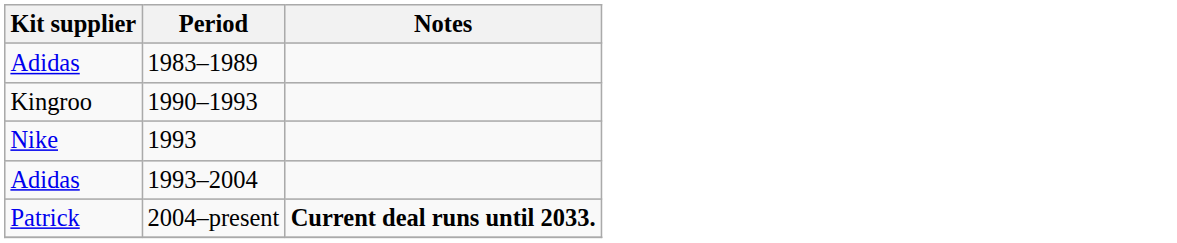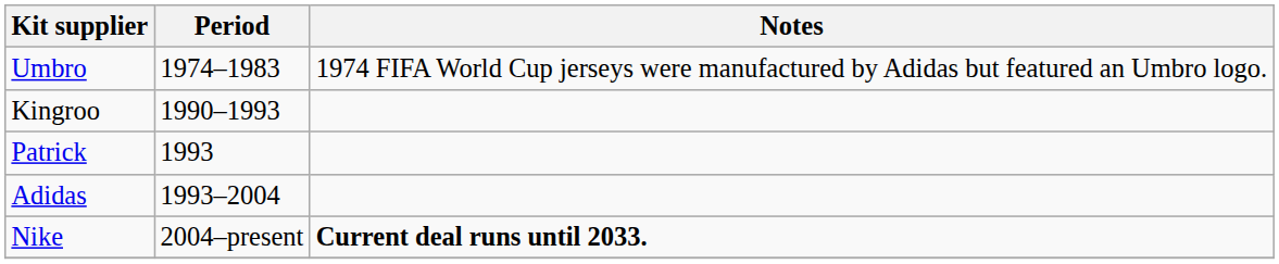+ row: Umbro | 1974–1983 | 1974 FIFA World Cup jerseys were manufactured by Adidas but featured an Umbro logo.
- row: Adidas | 1983–1989
1993 | Kit supplier: Nike -> Patrick
2004–present | Kit supplier: Patrick -> Nike
